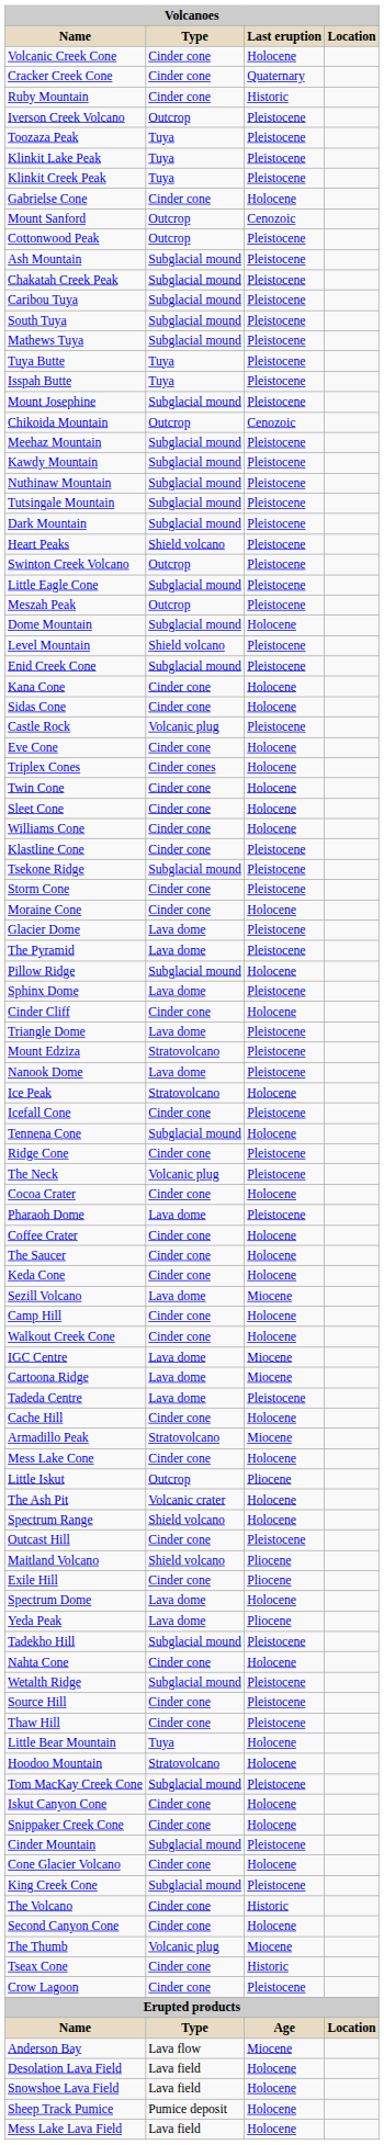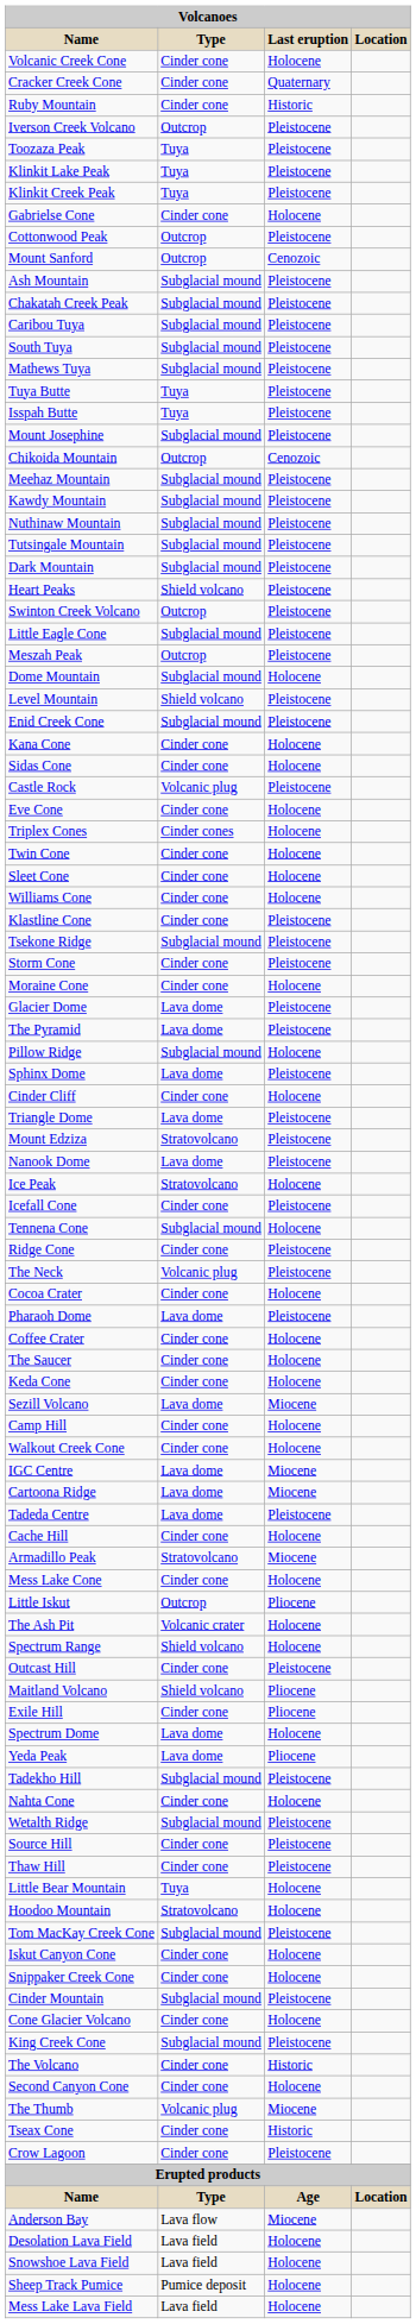rows swapped: Mount Sanford <-> Cottonwood Peak
